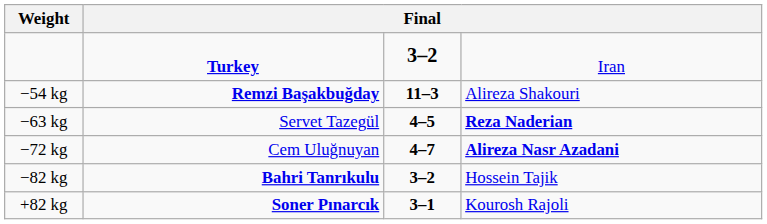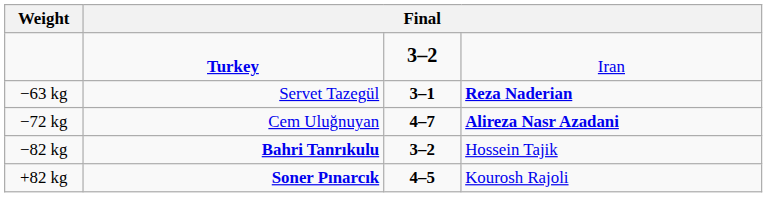- row: −54 kg | Remzi Başakbuğday | 11–3 | Alireza Shakouri
−63 kg | column 3: 4–5 -> 3–1
+82 kg | column 3: 3–1 -> 4–5
